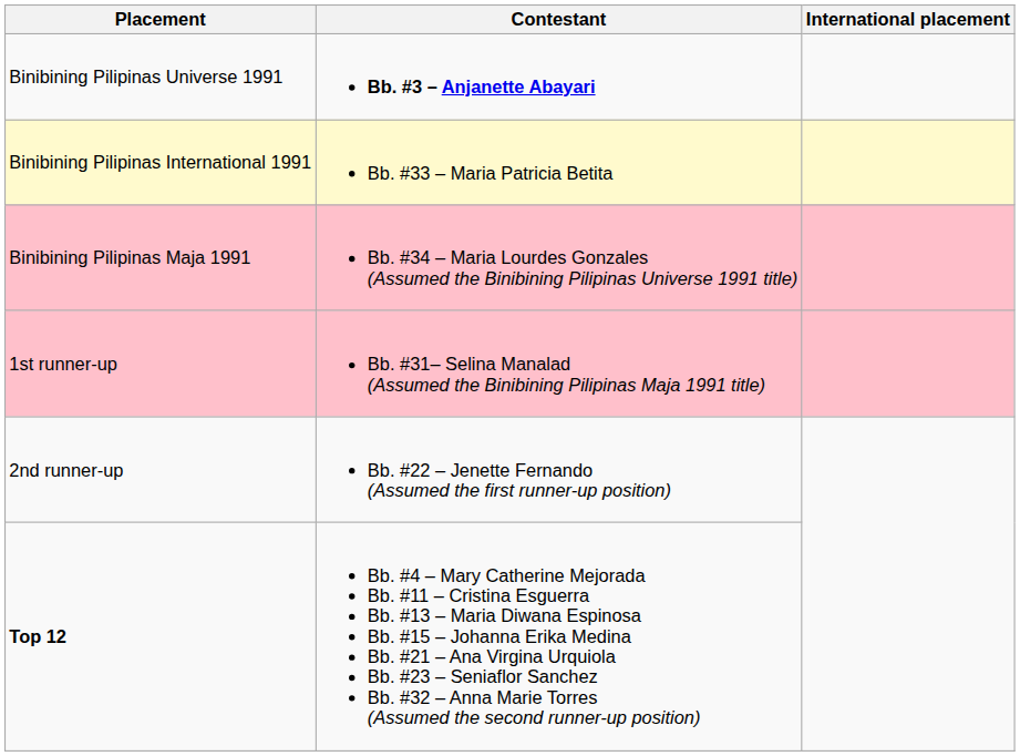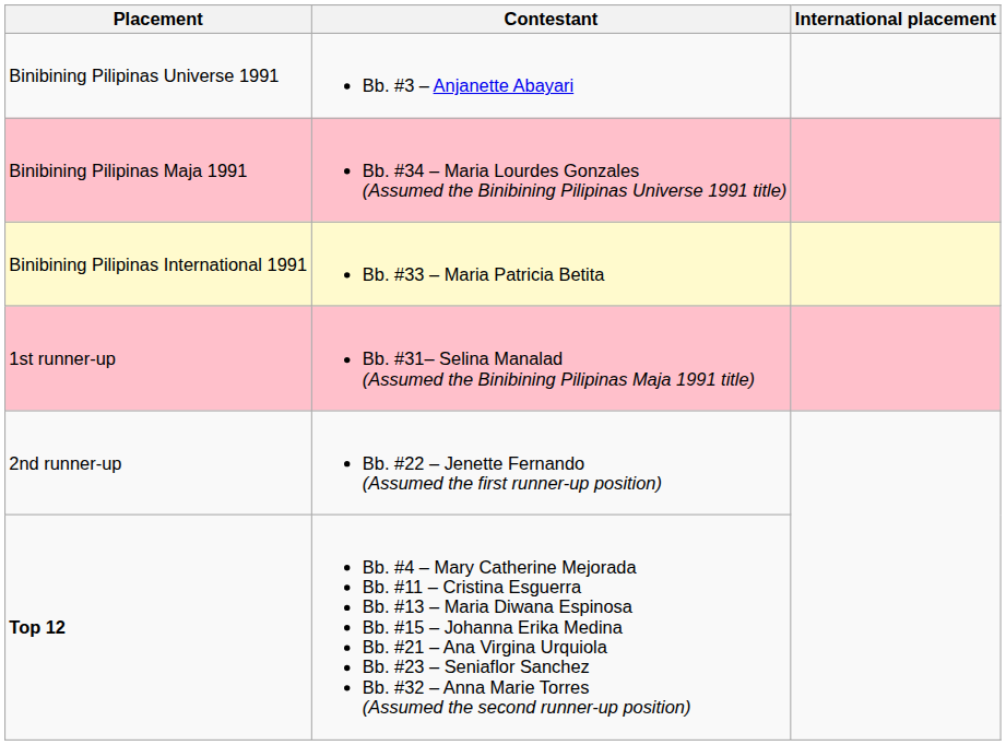Binibining Pilipinas Universe 1991 | Contestant: bold -> normal
rows swapped: Binibining Pilipinas International 1991 <-> Binibining Pilipinas Maja 1991
